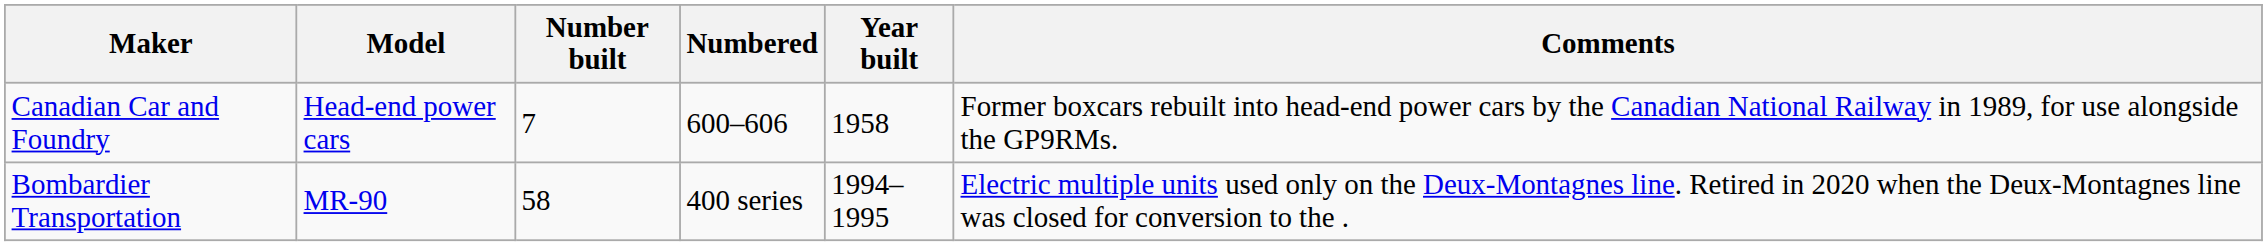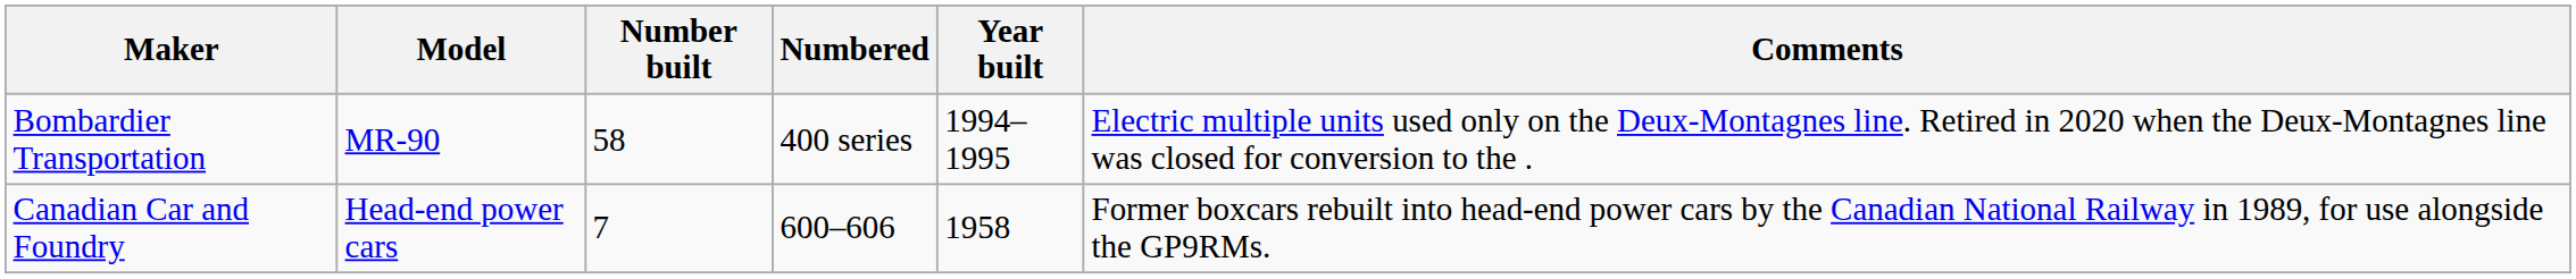rows swapped: Canadian Car and Foundry <-> Bombardier Transportation
